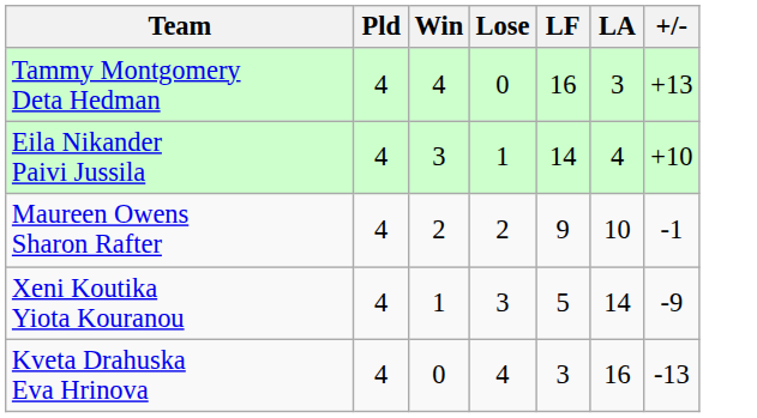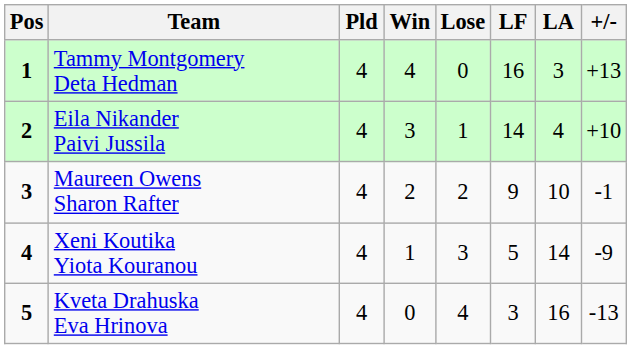+ column: Pos | 1 | 2 | 3 | 4 | 5
